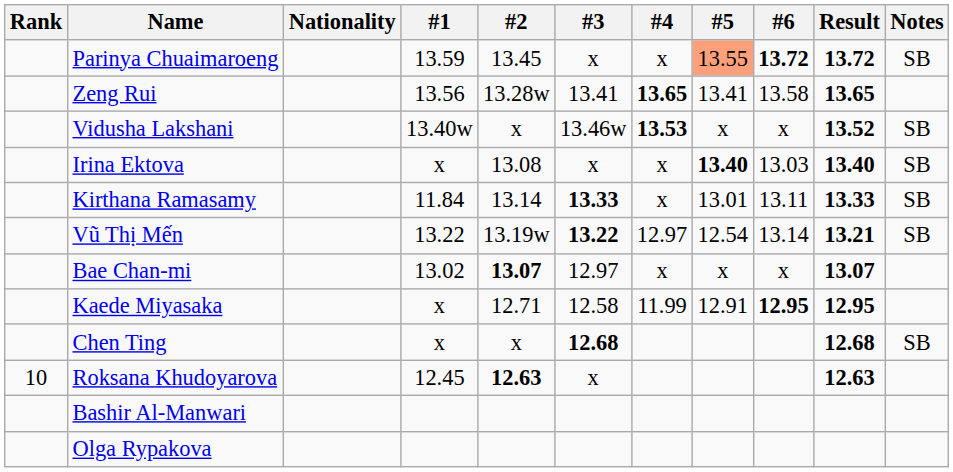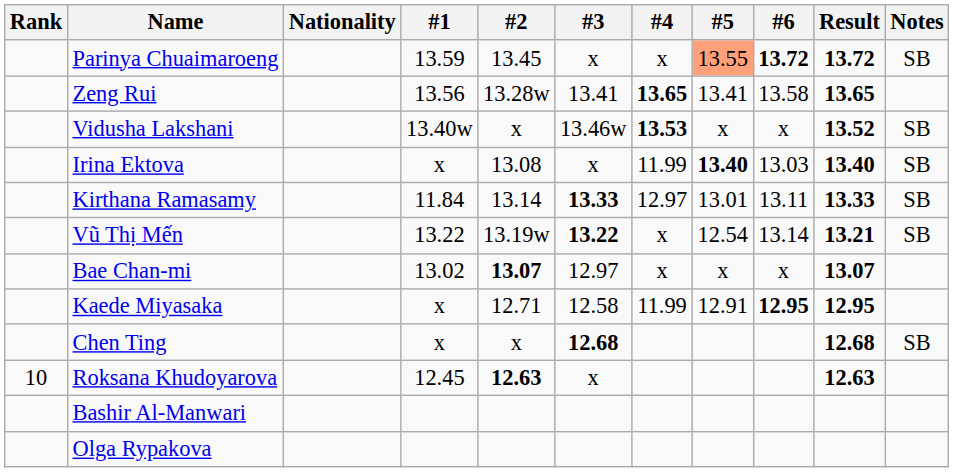Irina Ektova | #4: x -> 11.99
Kirthana Ramasamy | #4: x -> 12.97
Vũ Thị Mến | #4: 12.97 -> x
